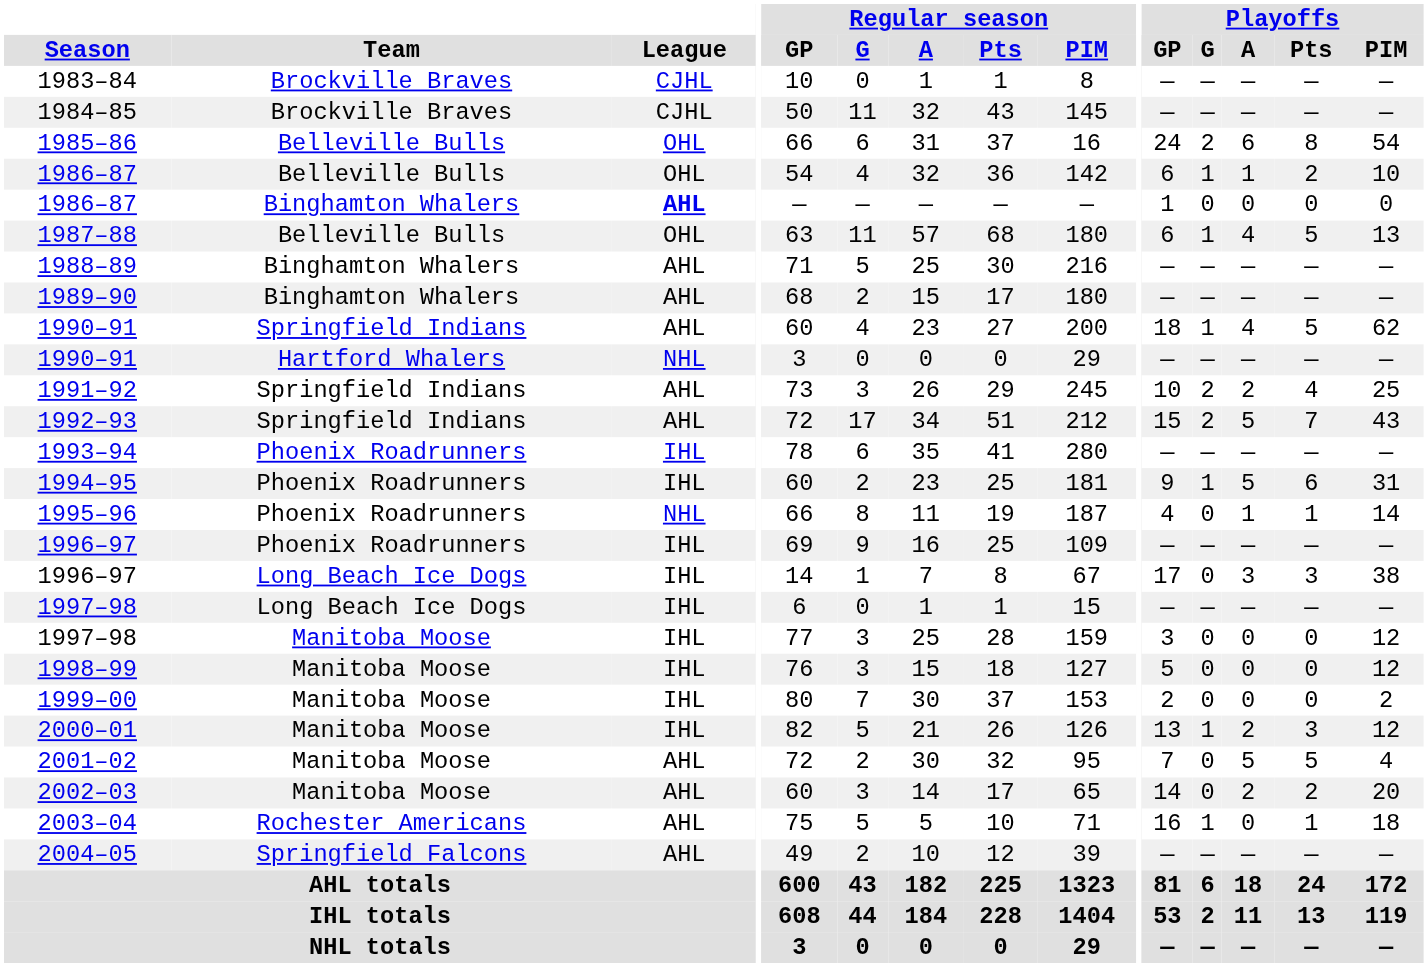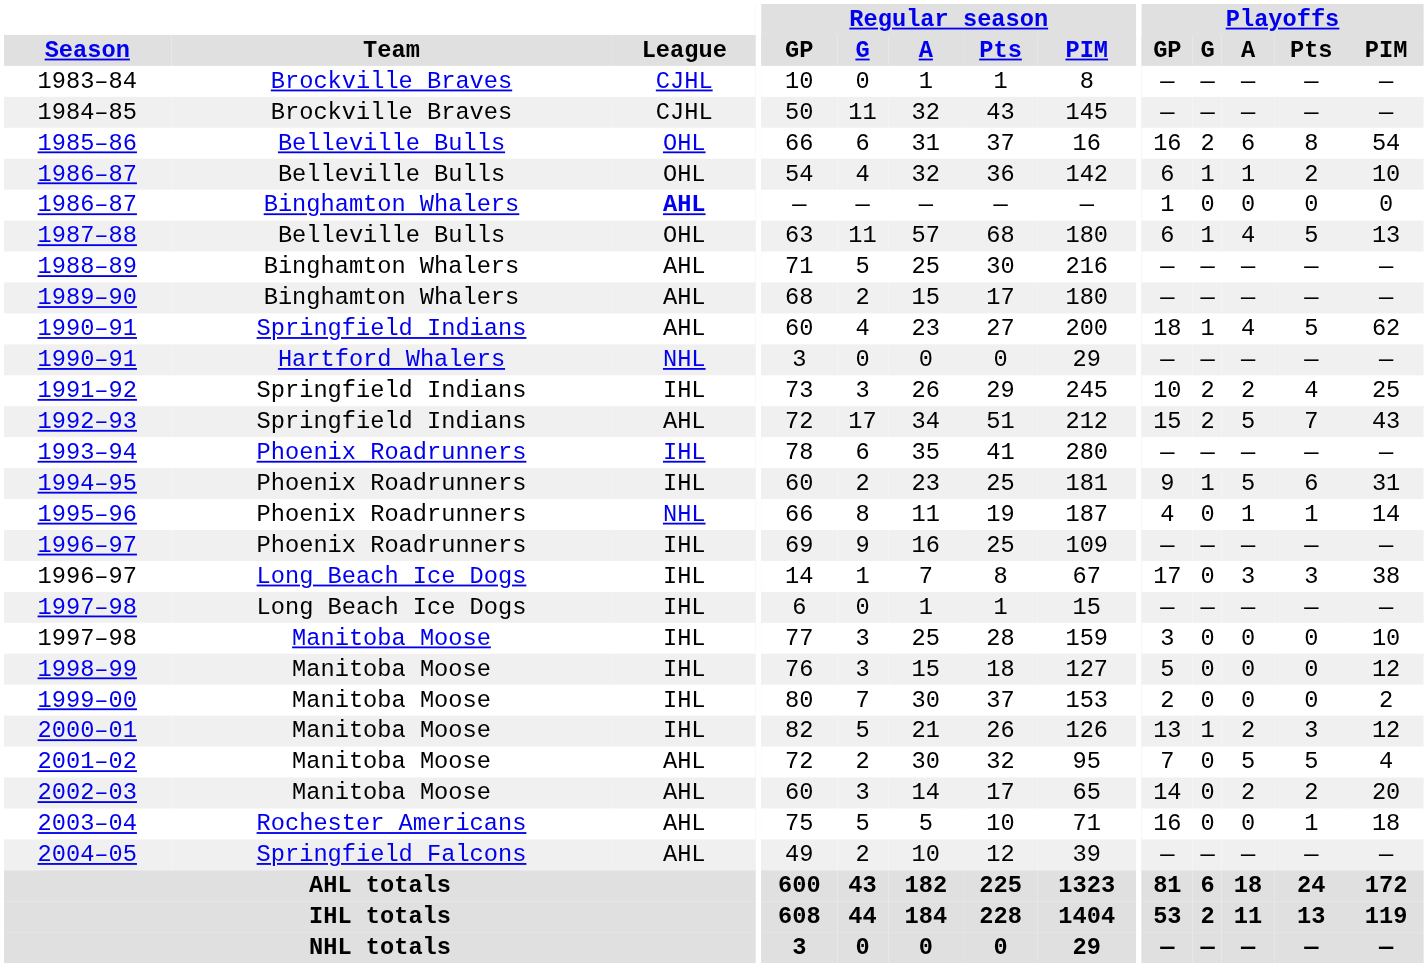1985–86 | Playoffs / GP: 24 -> 16
1991–92 | League: AHL -> IHL
1997–98 / Manitoba Moose | Playoffs / PIM: 12 -> 10
2003–04 | Playoffs / G: 1 -> 0
